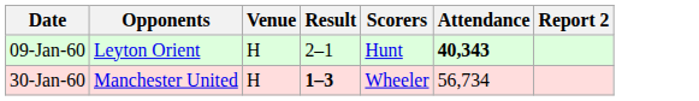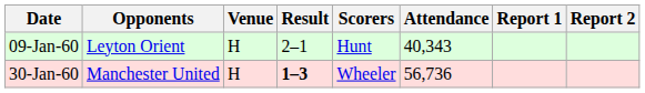+ column: Report 1
09-Jan-60 | Attendance: bold -> normal
30-Jan-60 | Attendance: 56,734 -> 56,736
